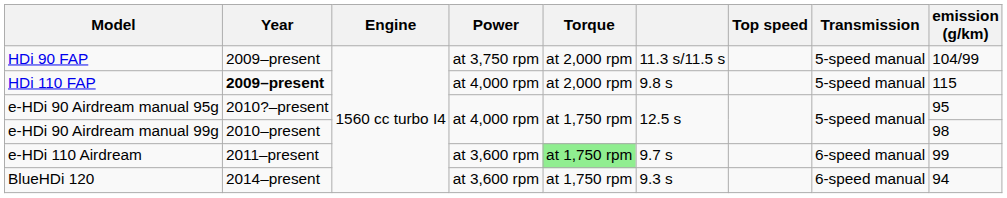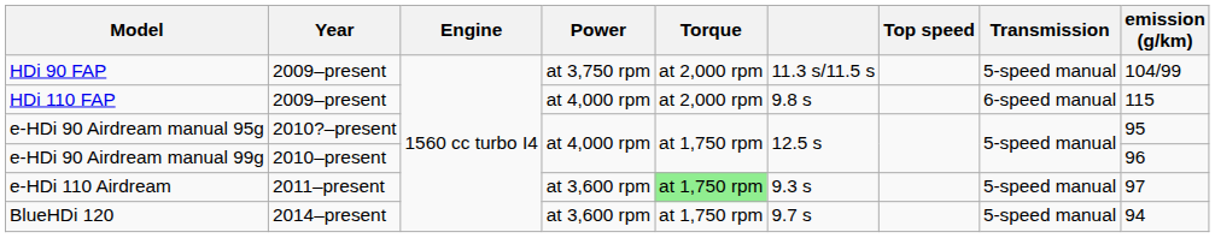HDi 110 FAP | Year: bold -> normal
HDi 110 FAP | Transmission: 5-speed manual -> 6-speed manual
e-HDi 90 Airdream manual 99g | emission (g/km): 98 -> 96
e-HDi 110 Airdream | column 6: 9.7 s -> 9.3 s
e-HDi 110 Airdream | Transmission: 6-speed manual -> 5-speed manual
e-HDi 110 Airdream | emission (g/km): 99 -> 97
BlueHDi 120 | column 6: 9.3 s -> 9.7 s
BlueHDi 120 | Transmission: 6-speed manual -> 5-speed manual
